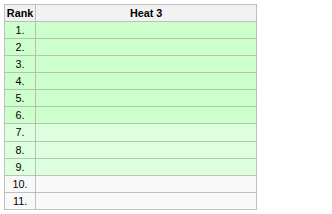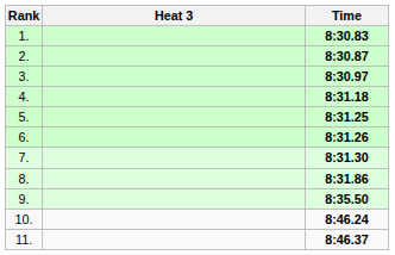+ column: Time | 8:30.83 | 8:30.87 | 8:30.97 | 8:31.18 | 8:31.25 | 8:31.26 | 8:31.30 | 8:31.86 | 8:35.50 | 8:46.24 | 8:46.37
